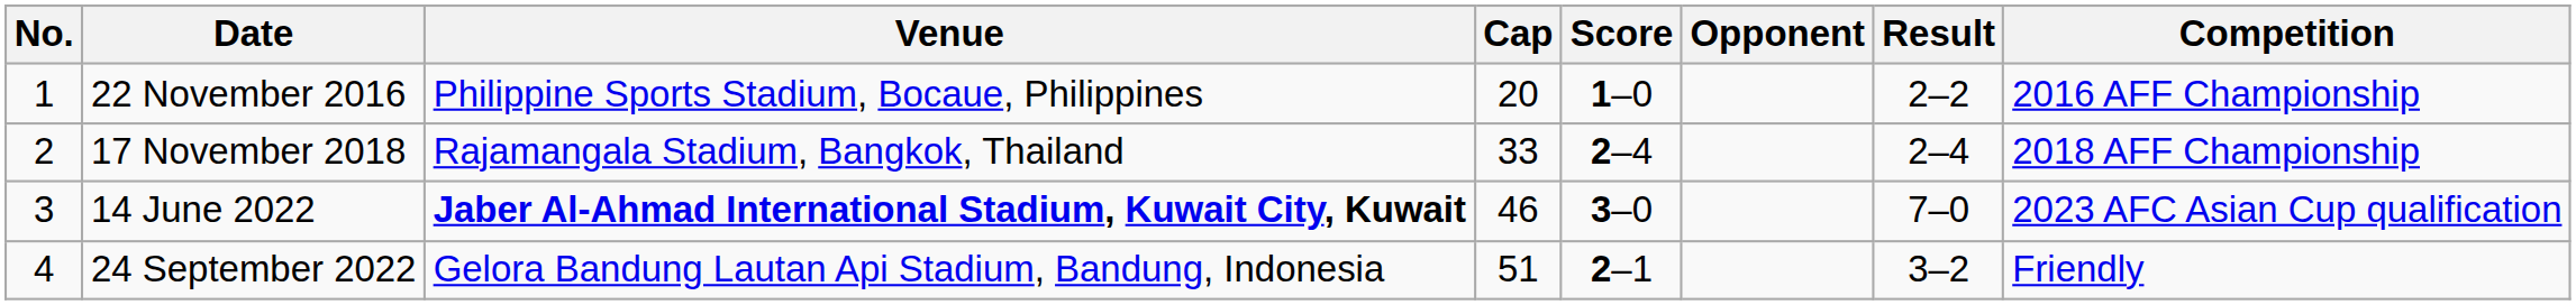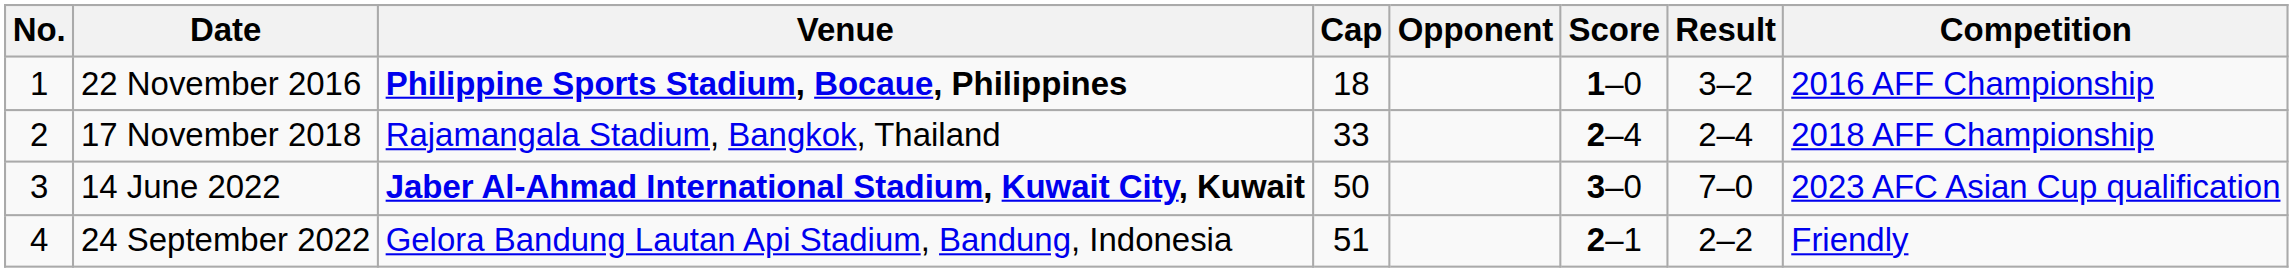columns swapped: Opponent <-> Score
22 November 2016 | Venue: normal -> bold
22 November 2016 | Cap: 20 -> 18
22 November 2016 | Result: 2–2 -> 3–2
14 June 2022 | Cap: 46 -> 50
24 September 2022 | Result: 3–2 -> 2–2
